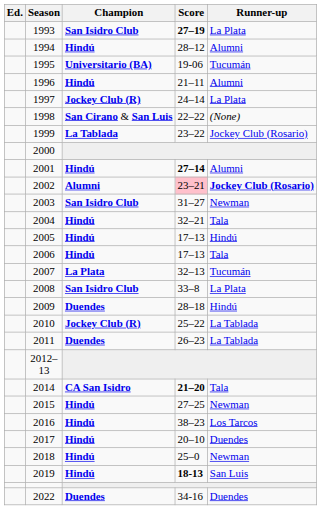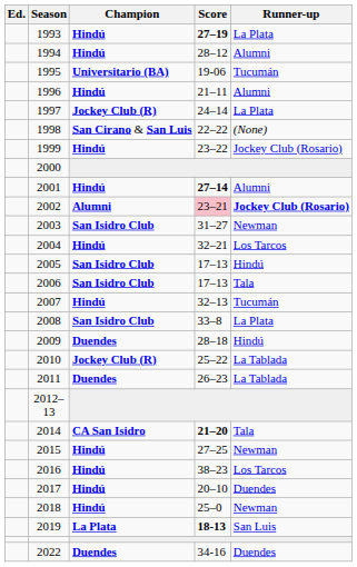1993 | Champion: San Isidro Club -> Hindú
1999 | Champion: La Tablada -> Hindú
2004 | Runner-up: Tala -> Los Tarcos
2005 | Champion: Hindú -> San Isidro Club
2006 | Champion: Hindú -> San Isidro Club
2007 | Champion: La Plata -> Hindú
2019 | Champion: Hindú -> La Plata
